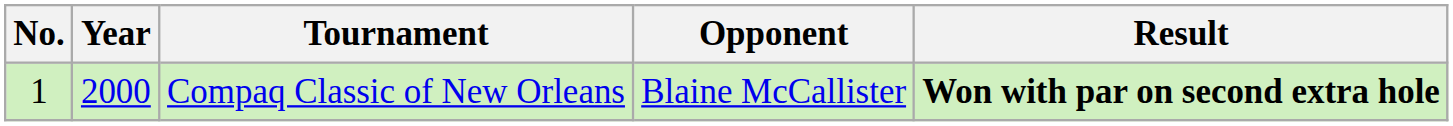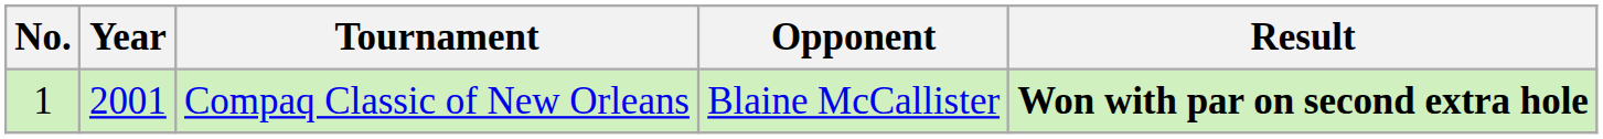Compaq Classic of New Orleans | Year: 2000 -> 2001
